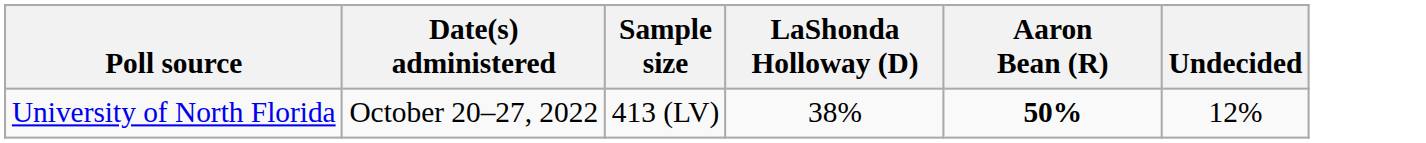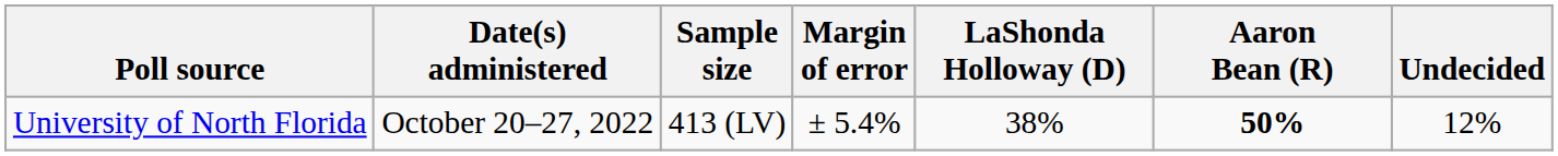+ column: Margin of error | ± 5.4%
